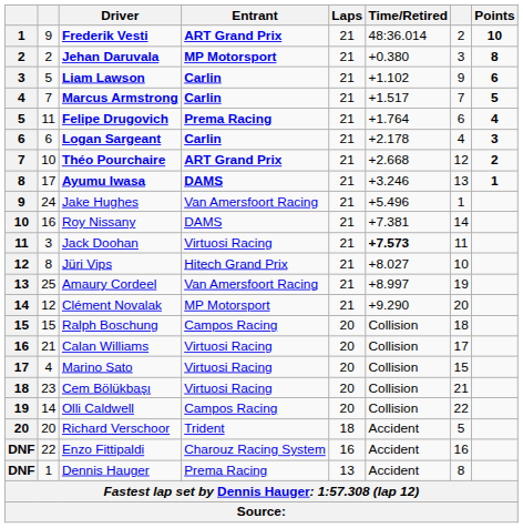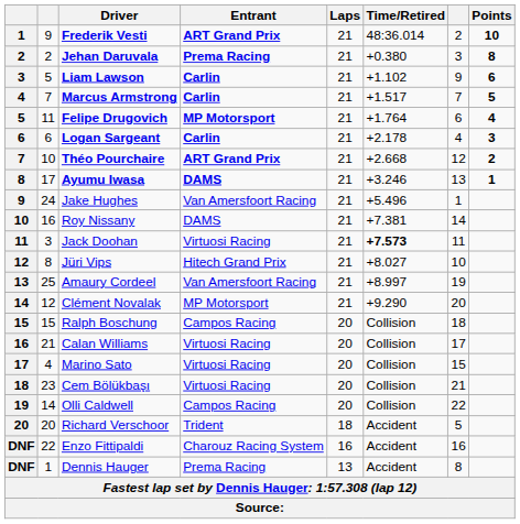Jehan Daruvala | Entrant: MP Motorsport -> Prema Racing
Felipe Drugovich | Entrant: Prema Racing -> MP Motorsport
